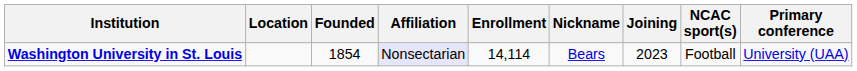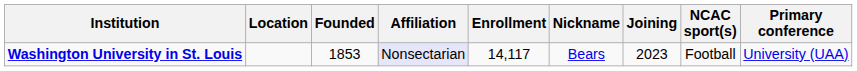Washington University in St. Louis | Founded: 1854 -> 1853
Washington University in St. Louis | Enrollment: 14,114 -> 14,117
